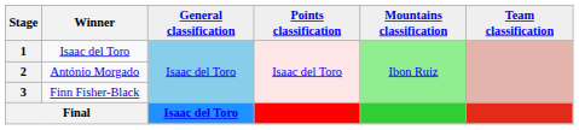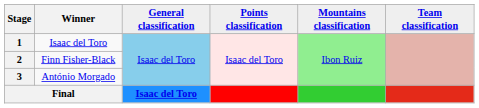2 | Winner: António Morgado -> Finn Fisher-Black
3 | Winner: Finn Fisher-Black -> António Morgado
